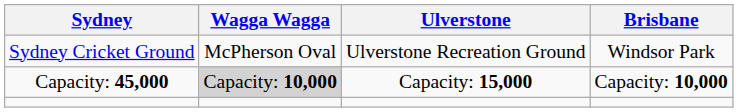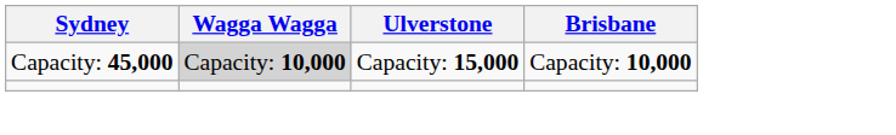- row: Sydney Cricket Ground | McPherson Oval | Ulverstone Recreation Ground | Windsor Park
